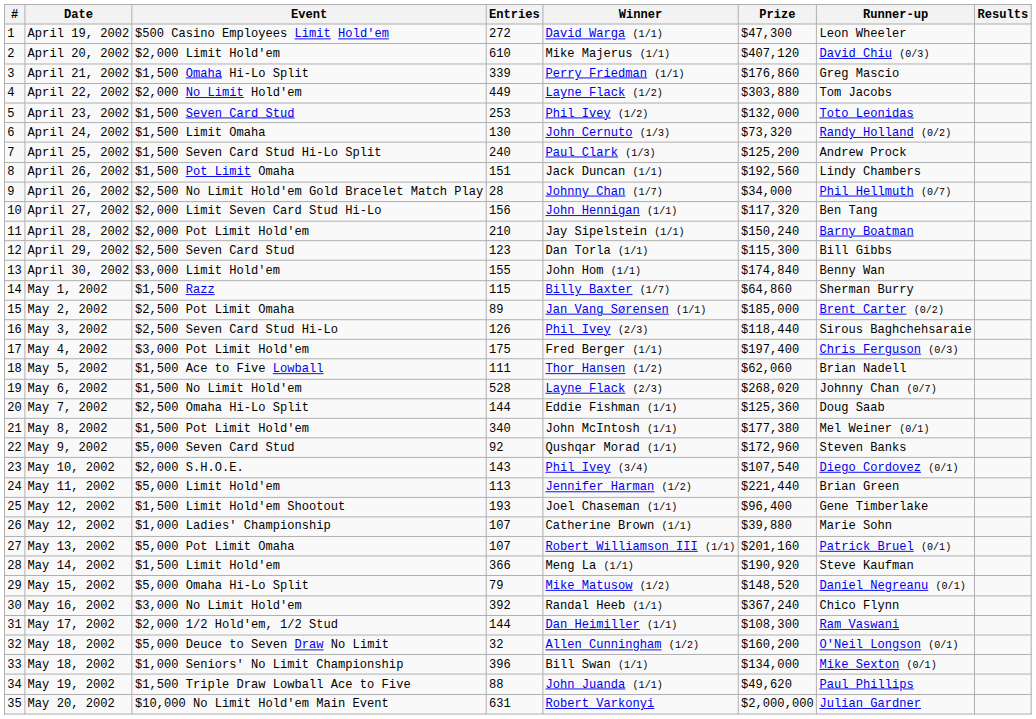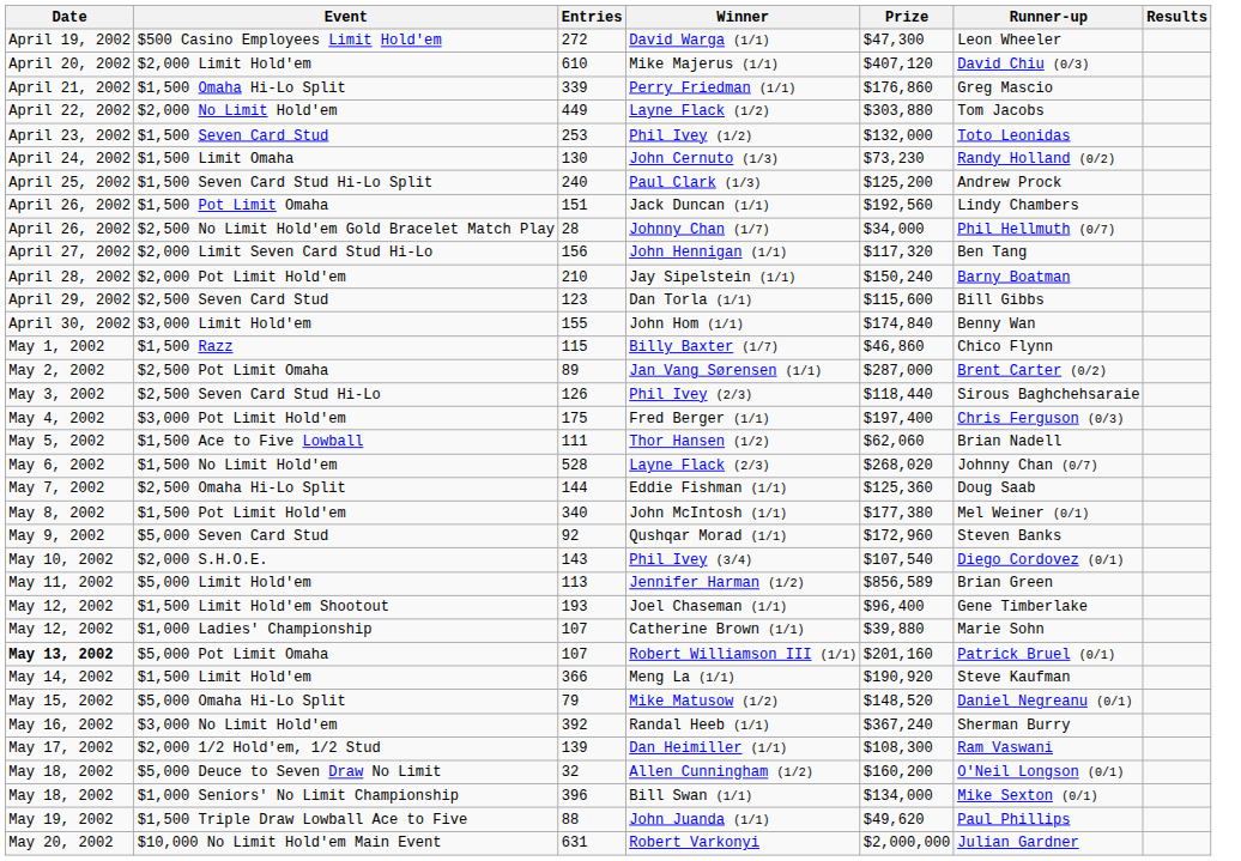- column: # | 1 | 2 | 3 | 4 | 5 | 6 | 7 | 8 | 9 | 10 | 11 | 12 | 13 | 14 | 15 | 16 | 17 | 18 | 19 | 20 | 21 | 22 | 23 | 24 | 25 | 26 | 27 | 28 | 29 | 30 | 31 | 32 | 33 | 34 | 35
$1,500 Limit Omaha | Prize: $73,320 -> $73,230
$2,500 Seven Card Stud | Prize: $115,300 -> $115,600
$1,500 Razz | Prize: $64,860 -> $46,860
$1,500 Razz | Runner-up: Sherman Burry -> Chico Flynn
$2,500 Pot Limit Omaha | Prize: $185,000 -> $287,000
$5,000 Limit Hold'em | Prize: $221,440 -> $856,589
$5,000 Pot Limit Omaha | Date: normal -> bold
$3,000 No Limit Hold'em | Runner-up: Chico Flynn -> Sherman Burry
$2,000 1/2 Hold'em, 1/2 Stud | Entries: 144 -> 139
